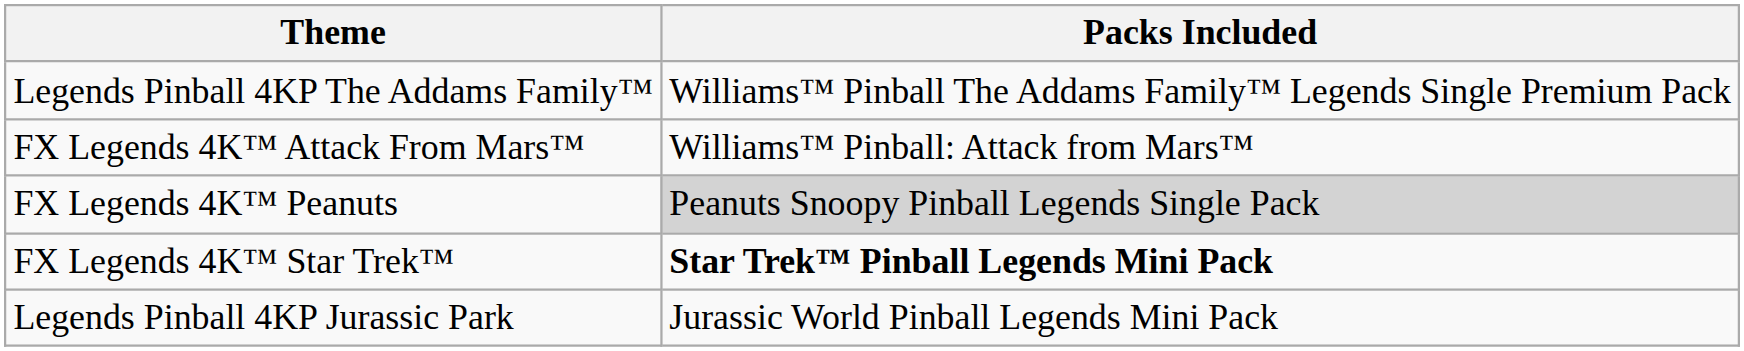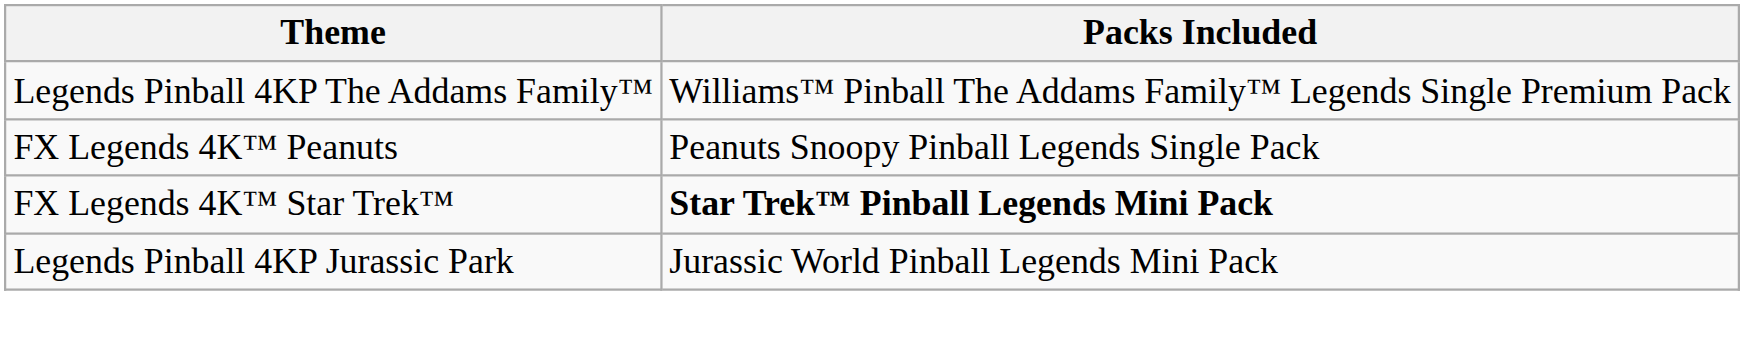- row: FX Legends 4K™ Attack From Mars™ | Williams™ Pinball: Attack from Mars™
FX Legends 4K™ Peanuts | Packs Included: lightgrey background -> no background
